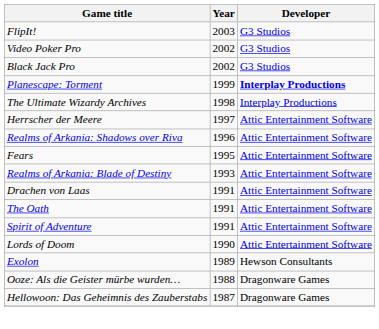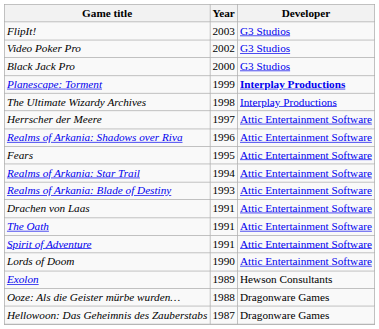Black Jack Pro | Year: 2002 -> 2000
+ row: Realms of Arkania: Star Trail | 1994 | Attic Entertainment Software
